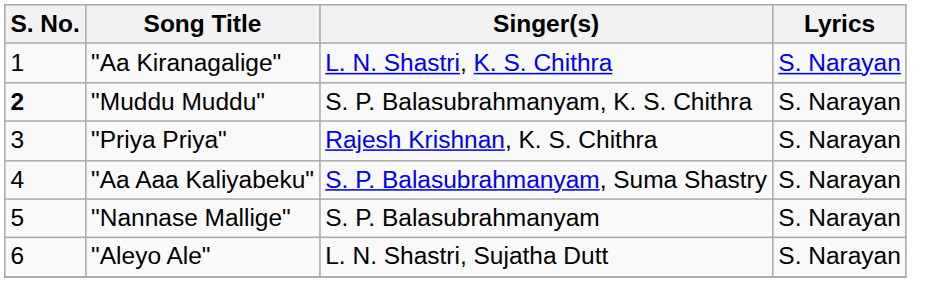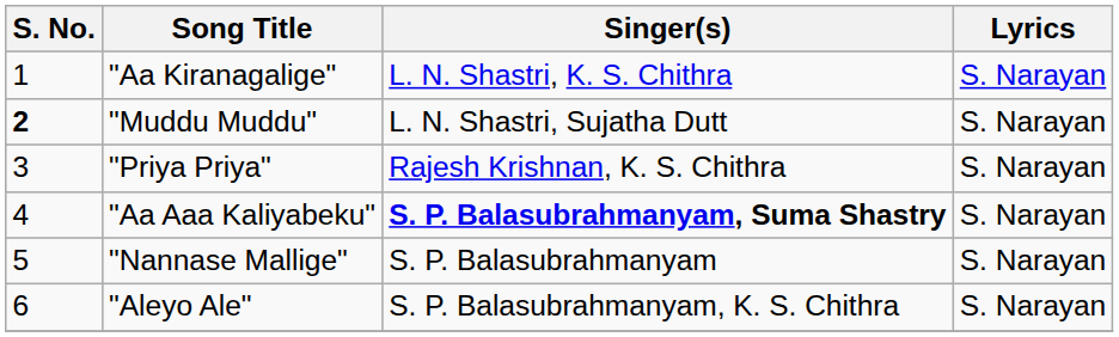"Muddu Muddu" | Singer(s): S. P. Balasubrahmanyam, K. S. Chithra -> L. N. Shastri, Sujatha Dutt
"Aa Aaa Kaliyabeku" | Singer(s): normal -> bold
"Aleyo Ale" | Singer(s): L. N. Shastri, Sujatha Dutt -> S. P. Balasubrahmanyam, K. S. Chithra
